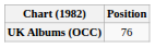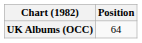UK Albums (OCC) | Position: 76 -> 64
